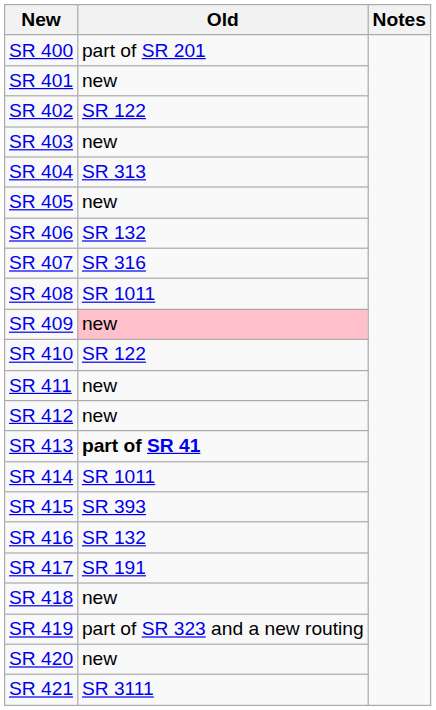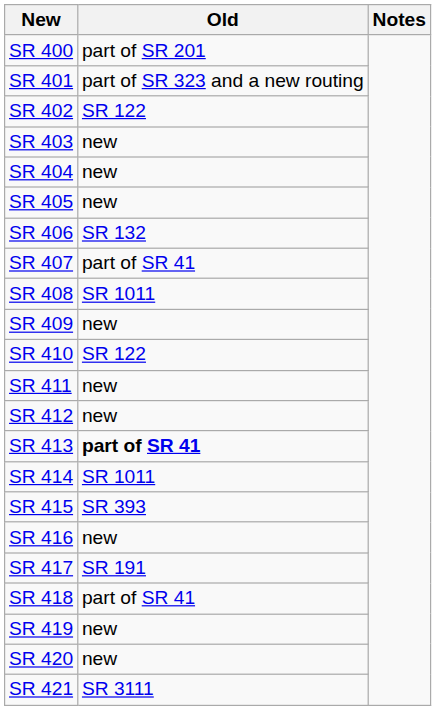SR 401 | Old: new -> part of SR 323 and a new routing
SR 404 | Old: SR 313 -> new
SR 407 | Old: SR 316 -> part of SR 41
SR 409 | Old: pink background -> no background
SR 416 | Old: SR 132 -> new
SR 418 | Old: new -> part of SR 41
SR 419 | Old: part of SR 323 and a new routing -> new
